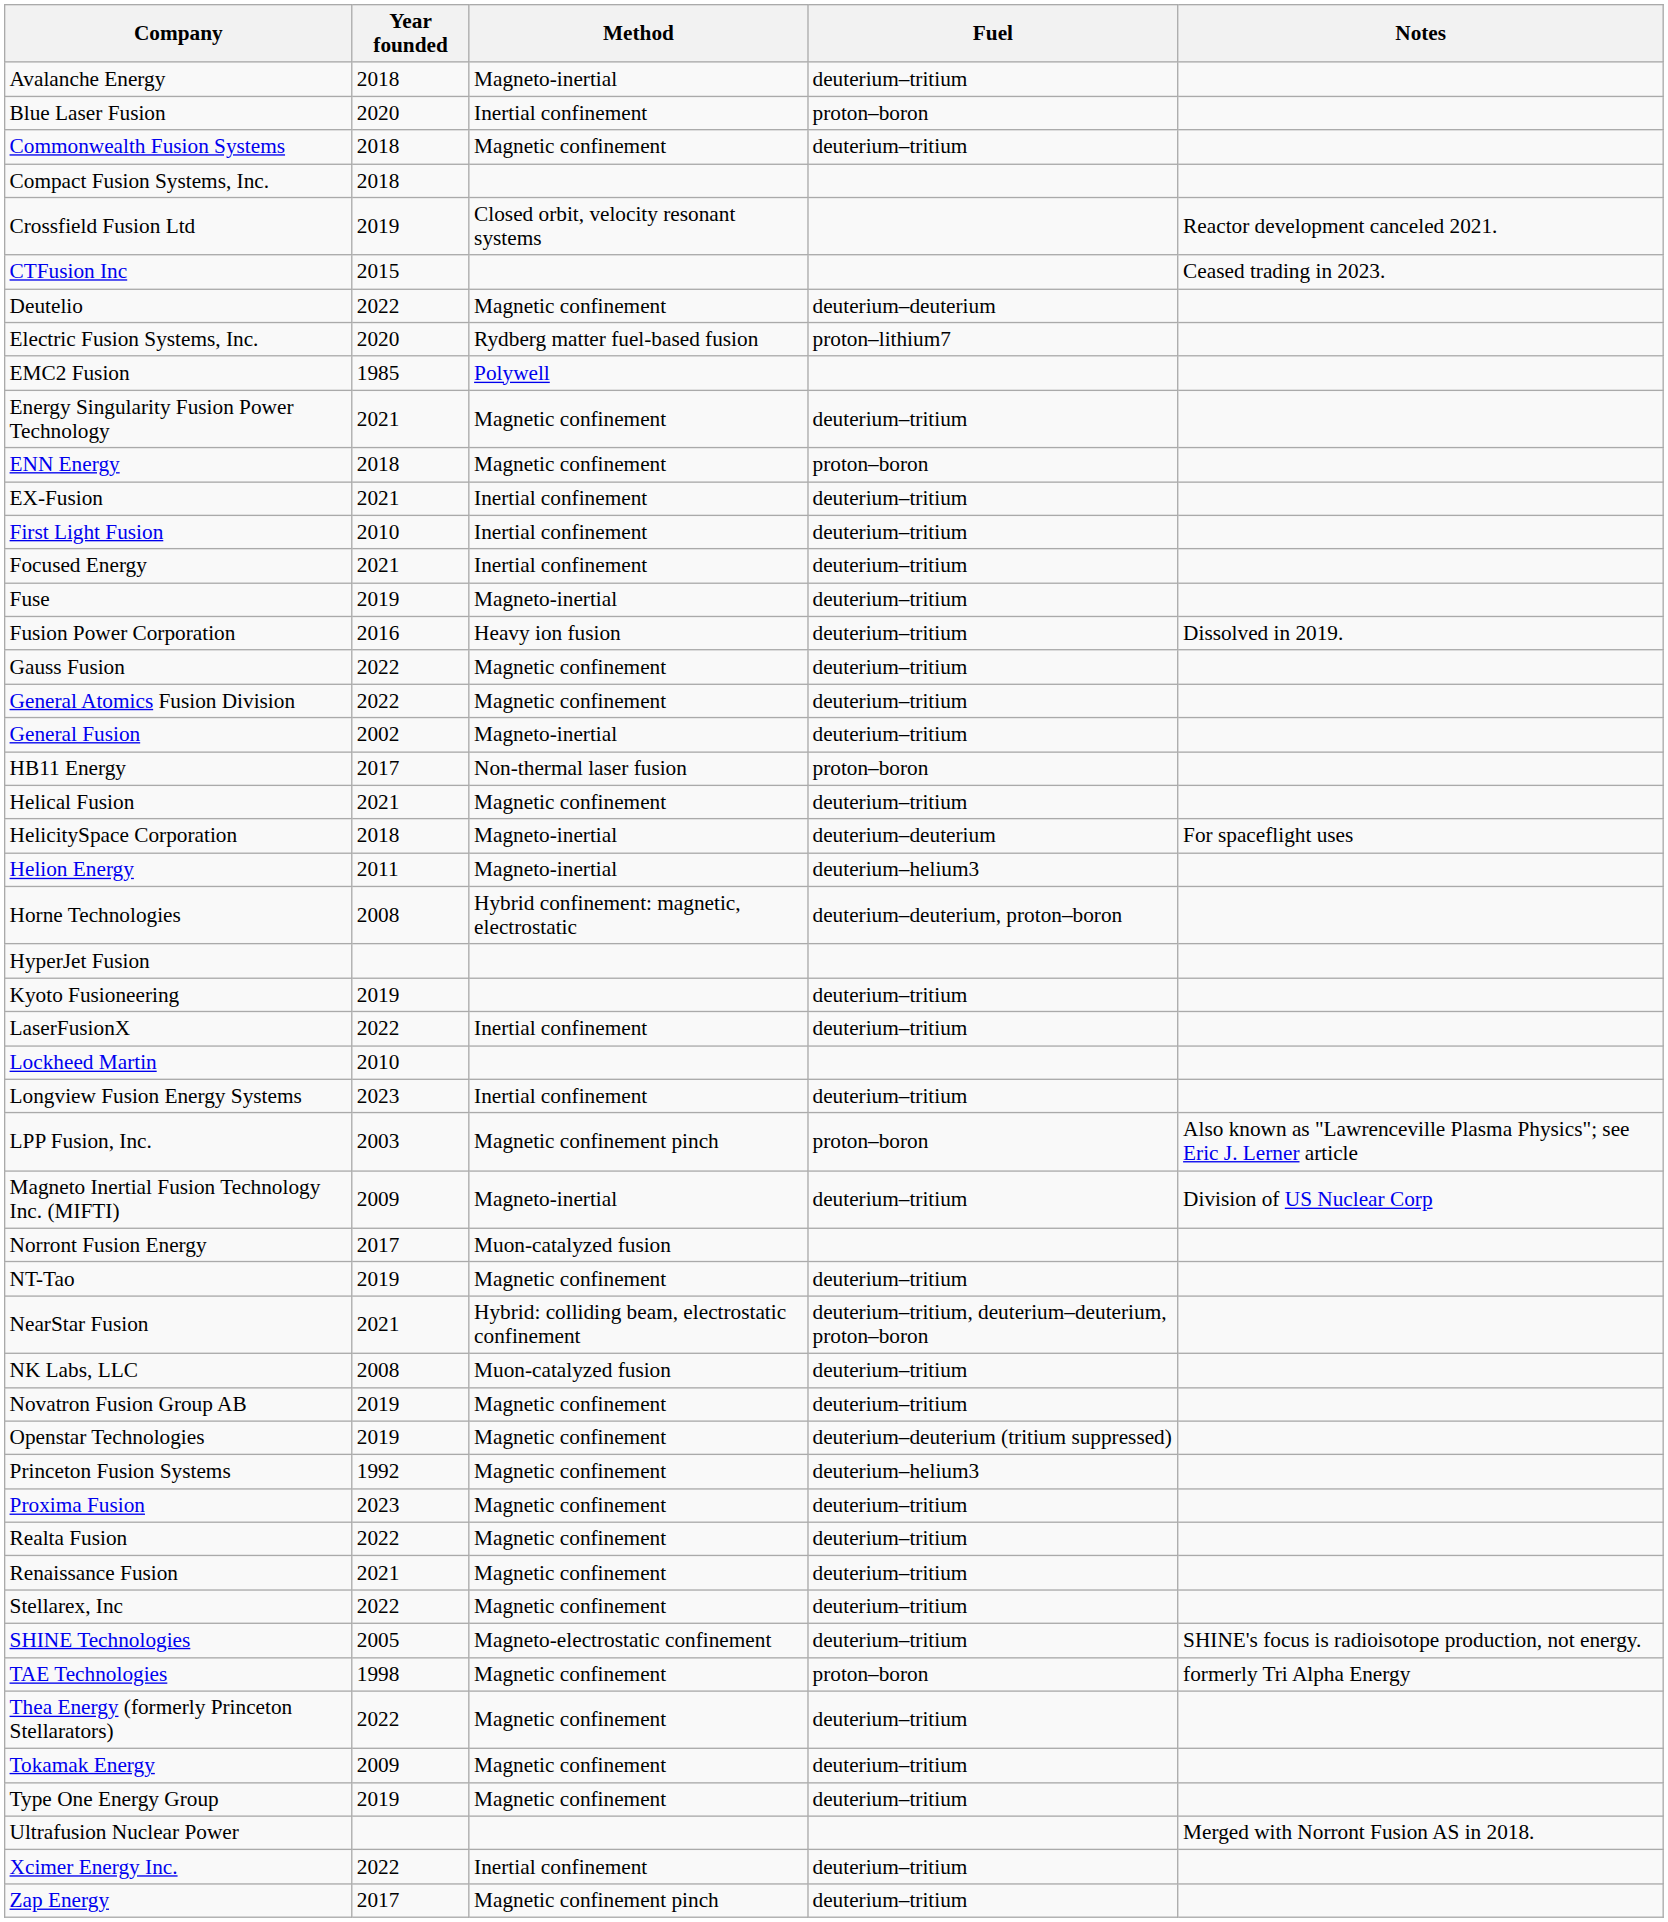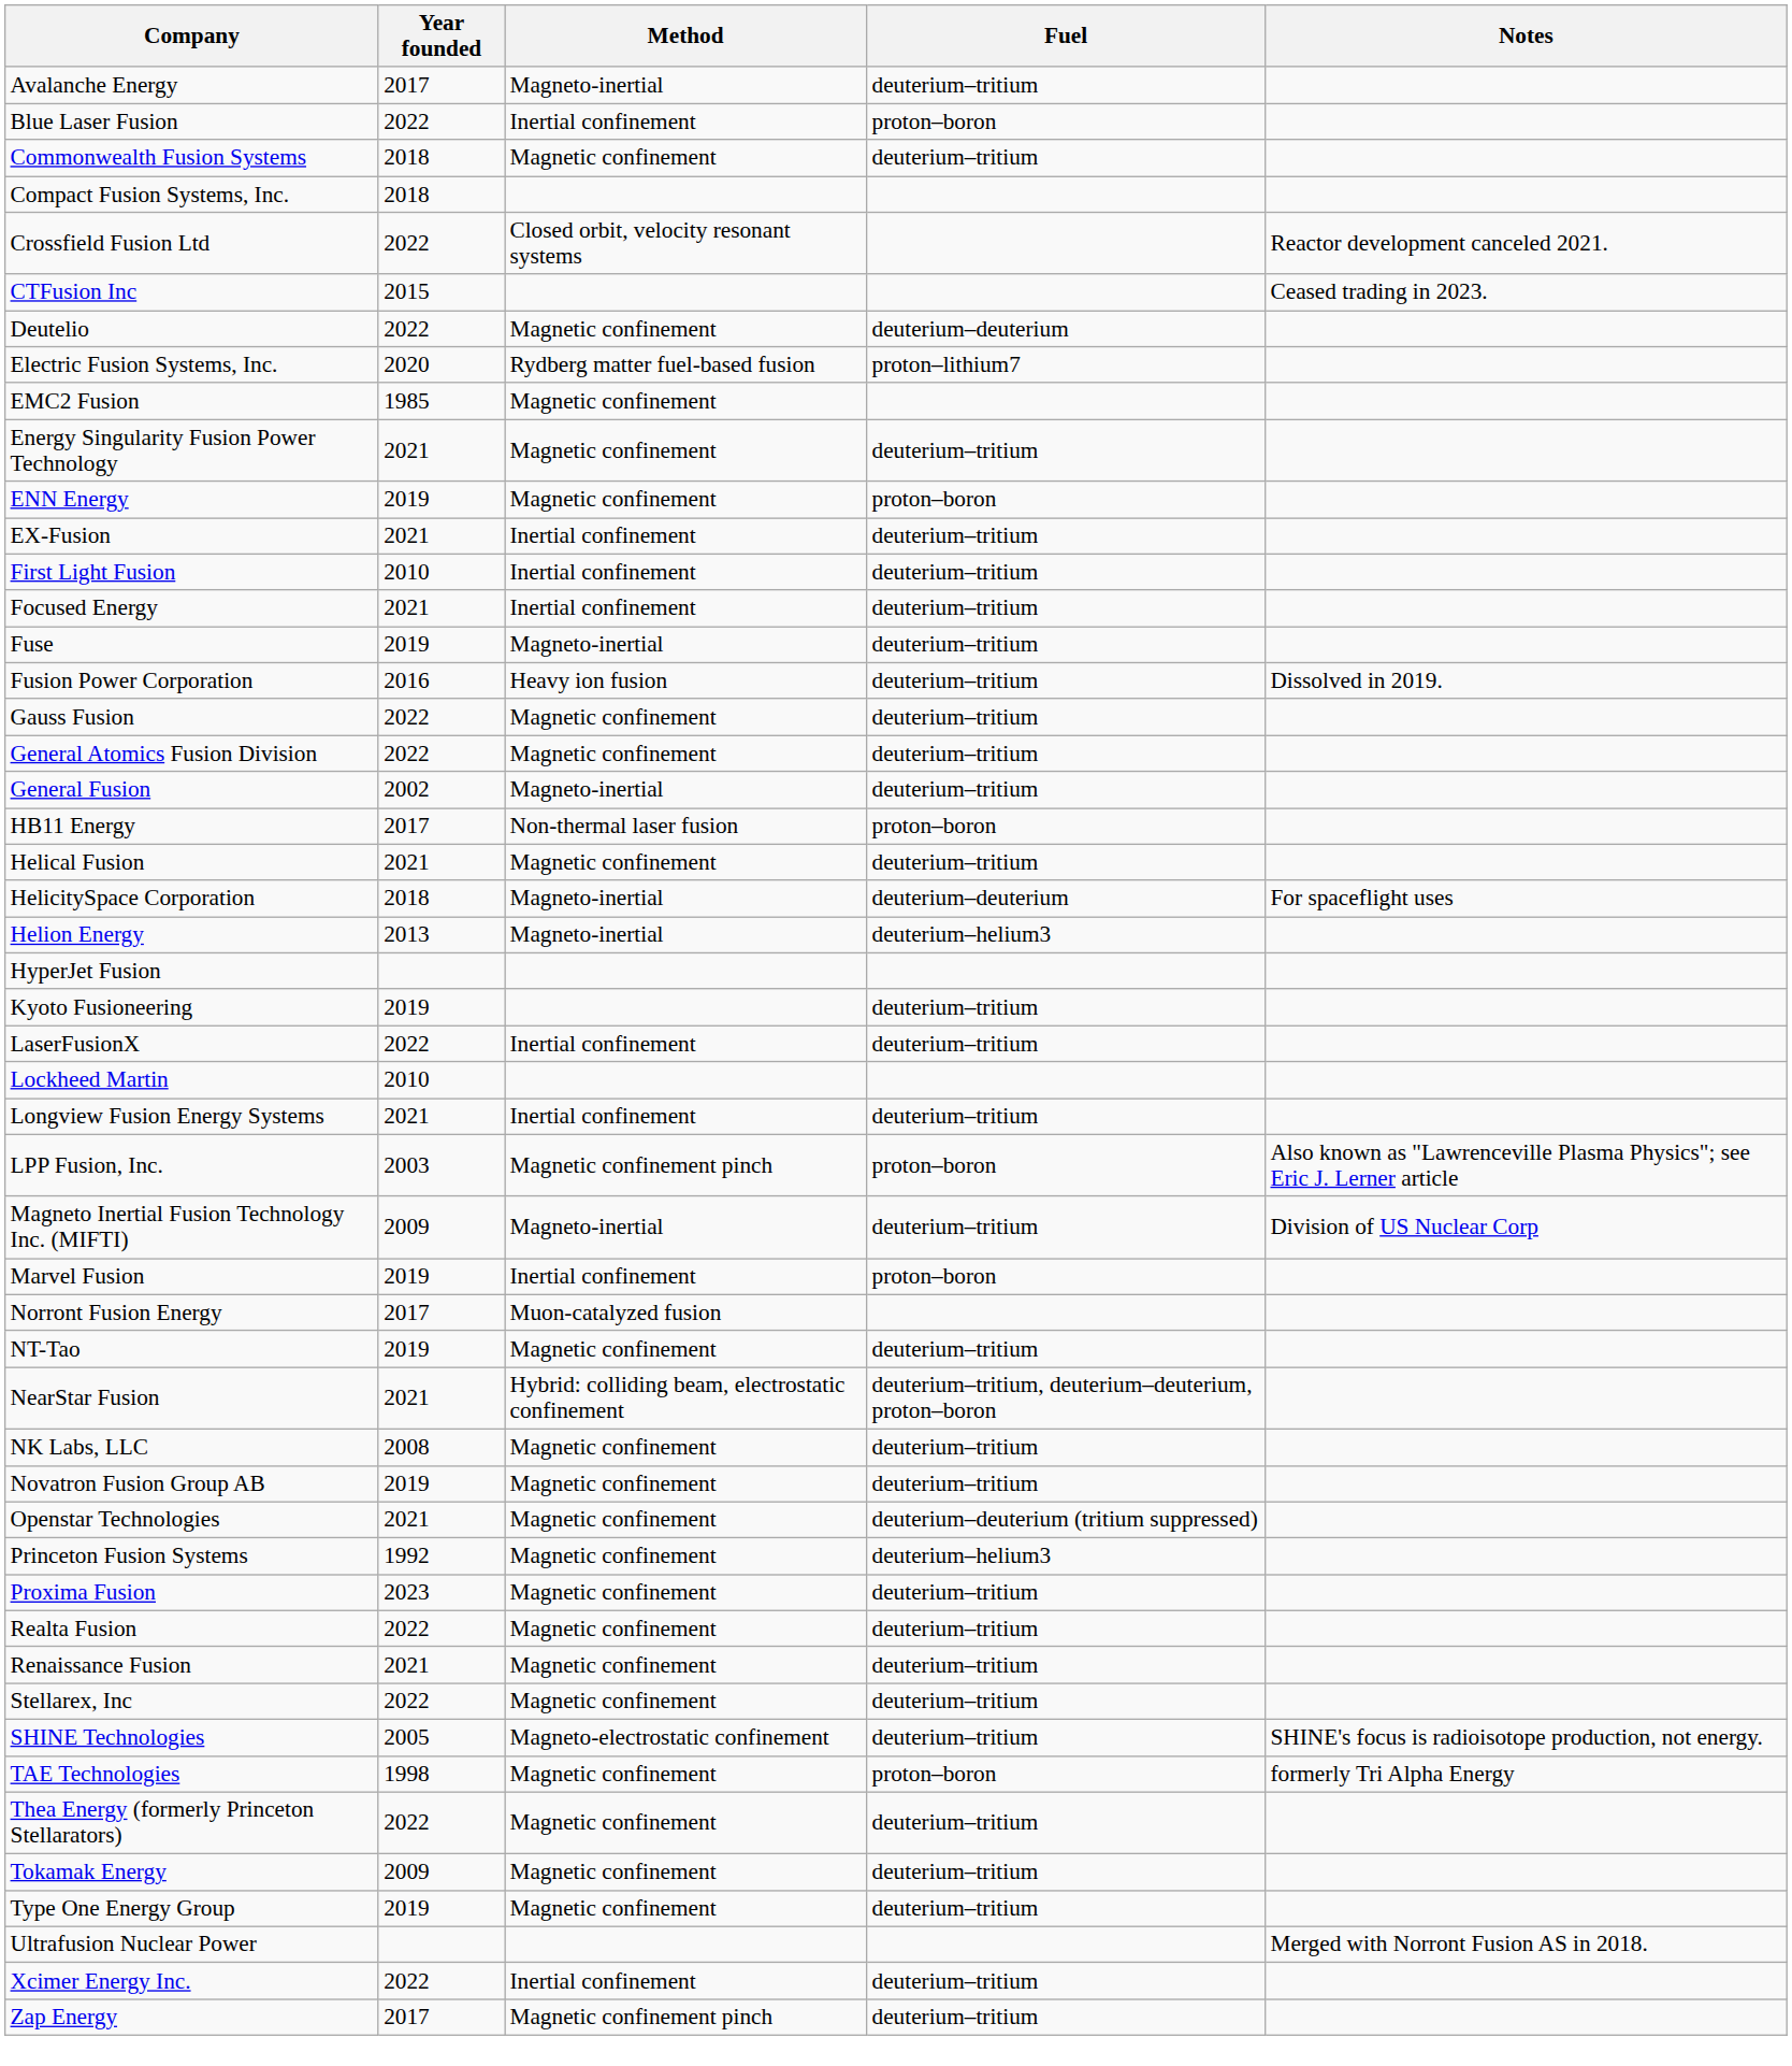Avalanche Energy | Year founded: 2018 -> 2017
Blue Laser Fusion | Year founded: 2020 -> 2022
Crossfield Fusion Ltd | Year founded: 2019 -> 2022
EMC2 Fusion | Method: Polywell -> Magnetic confinement
ENN Energy | Year founded: 2018 -> 2019
Helion Energy | Year founded: 2011 -> 2013
- row: Horne Technologies | 2008 | Hybrid confinement: magnetic, electrostatic | deuterium–deuterium, proton–boron
Longview Fusion Energy Systems | Year founded: 2023 -> 2021
+ row: Marvel Fusion | 2019 | Inertial confinement | proton–boron
NK Labs, LLC | Method: Muon-catalyzed fusion -> Magnetic confinement
Openstar Technologies | Year founded: 2019 -> 2021
